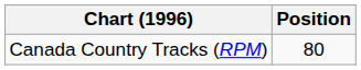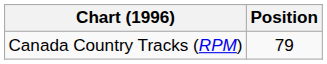Canada Country Tracks (RPM) | Position: 80 -> 79
